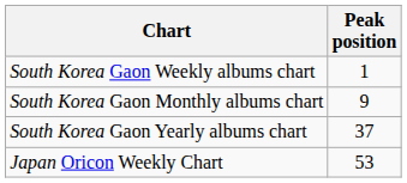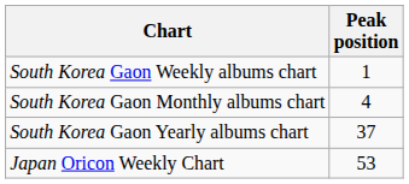South Korea Gaon Monthly albums chart | Peak position: 9 -> 4
